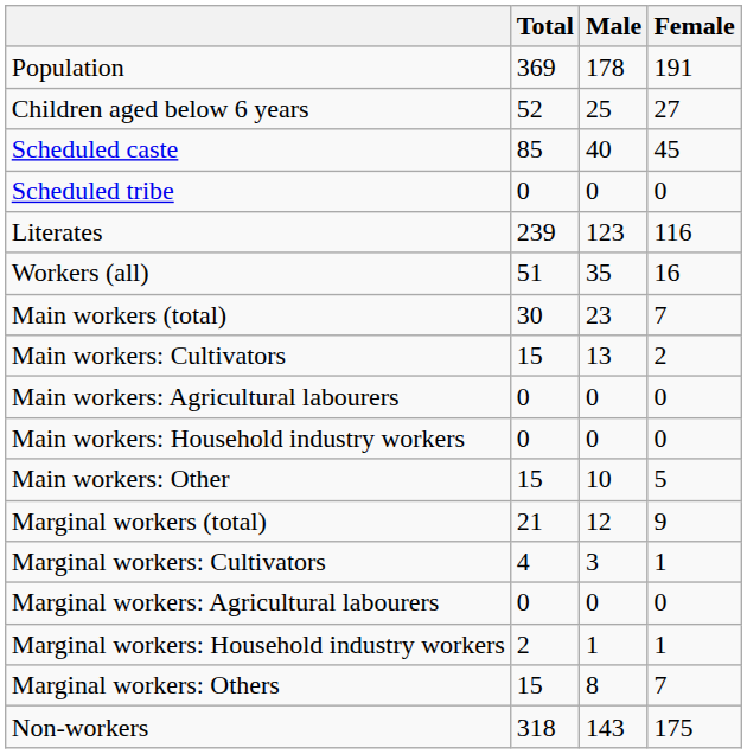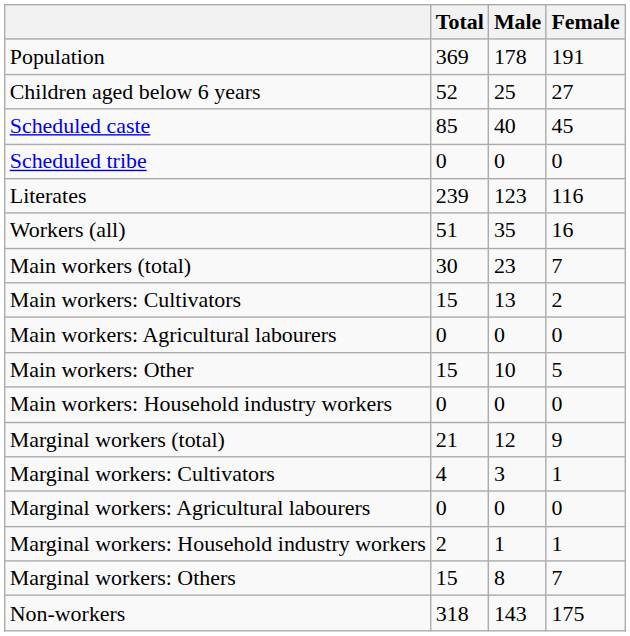rows swapped: Main workers: Household industry workers <-> Main workers: Other
